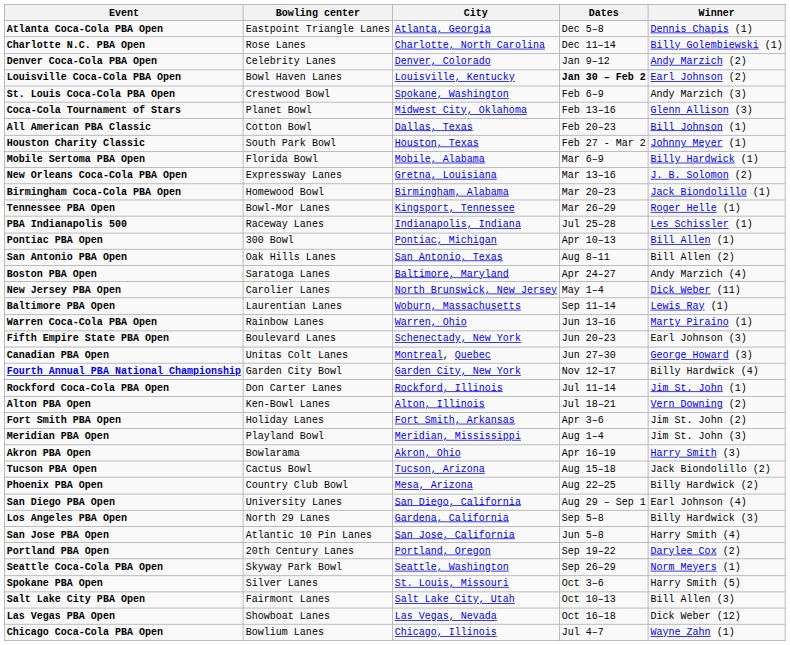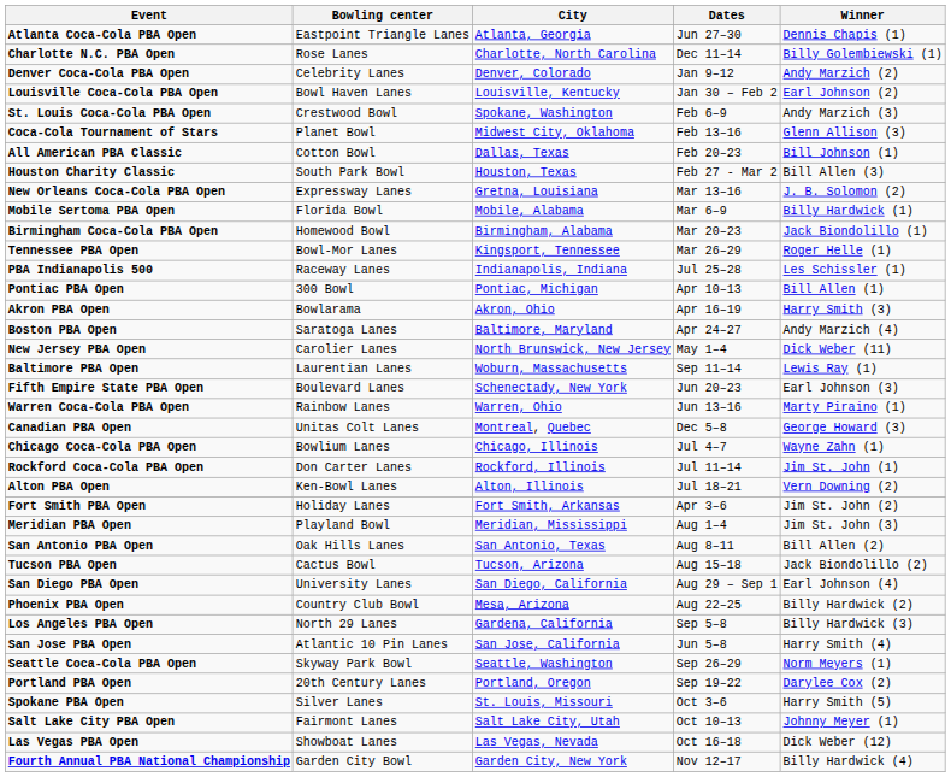Atlanta Coca-Cola PBA Open | Dates: Dec 5–8 -> Jun 27–30
Louisville Coca-Cola PBA Open | Dates: bold -> normal
Houston Charity Classic | Winner: Johnny Meyer (1) -> Bill Allen (3)
rows swapped: Mobile Sertoma PBA Open <-> New Orleans Coca-Cola PBA Open
rows swapped: Akron PBA Open <-> San Antonio PBA Open
rows swapped: Warren Coca-Cola PBA Open <-> Fifth Empire State PBA Open
Canadian PBA Open | Dates: Jun 27–30 -> Dec 5–8
rows swapped: Chicago Coca-Cola PBA Open <-> Fourth Annual PBA National Championship
rows swapped: Phoenix PBA Open <-> San Diego PBA Open
rows swapped: Portland PBA Open <-> Seattle Coca-Cola PBA Open
Salt Lake City PBA Open | Winner: Bill Allen (3) -> Johnny Meyer (1)
